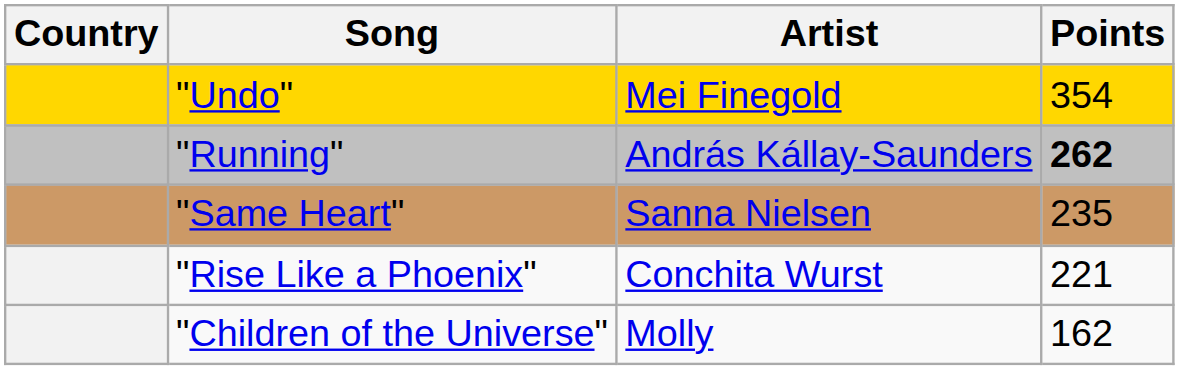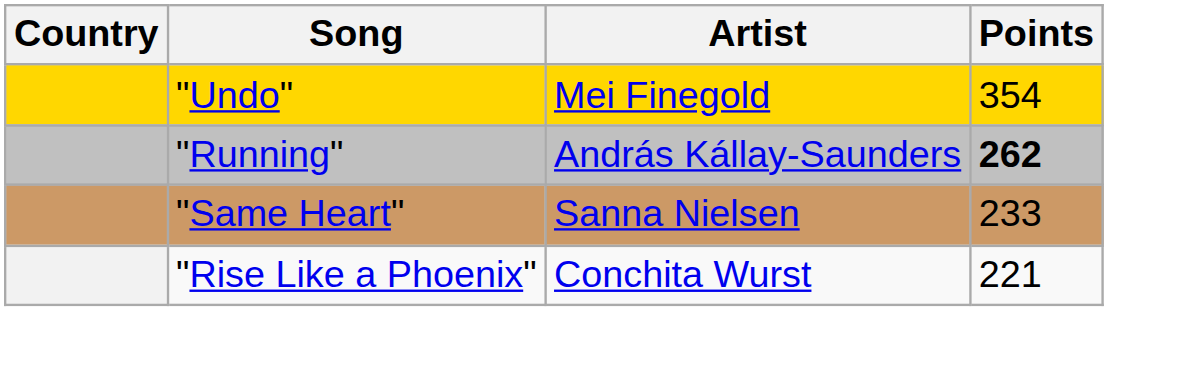"Same Heart" | Points: 235 -> 233
- row: "Children of the Universe" | Molly | 162
